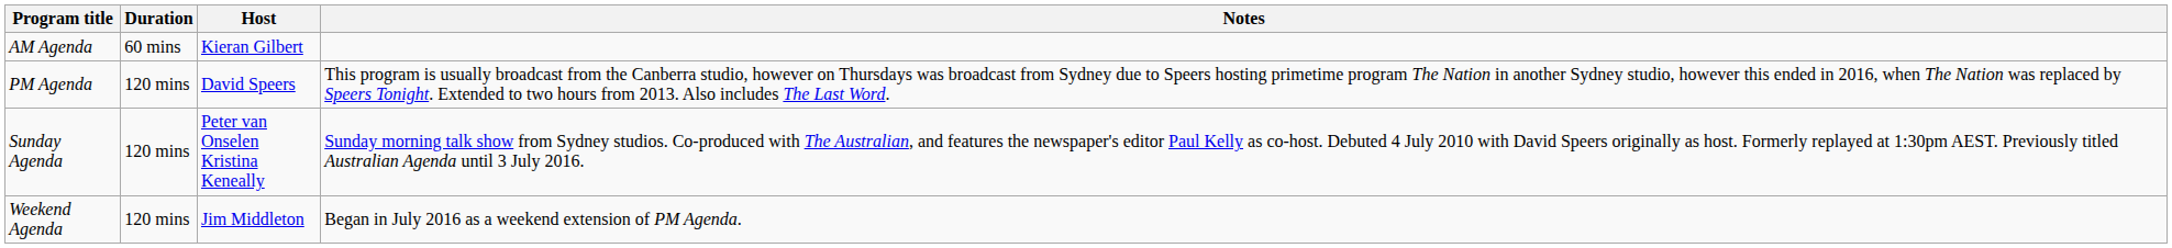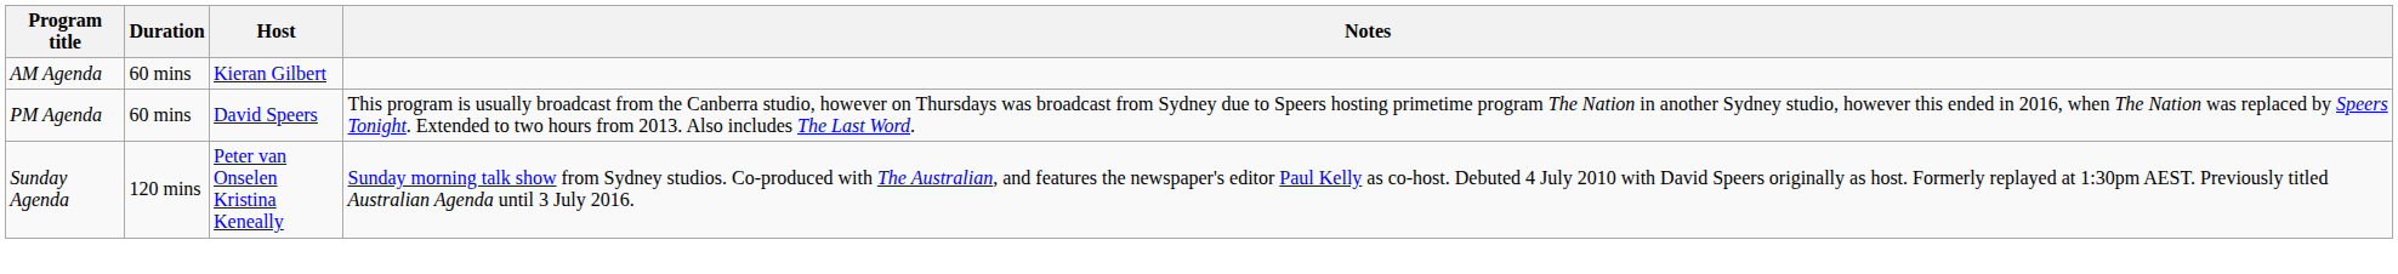PM Agenda | Duration: 120 mins -> 60 mins
- row: Weekend Agenda | 120 mins | Jim Middleton | Began in July 2016 as a weekend extension of PM Agenda.
